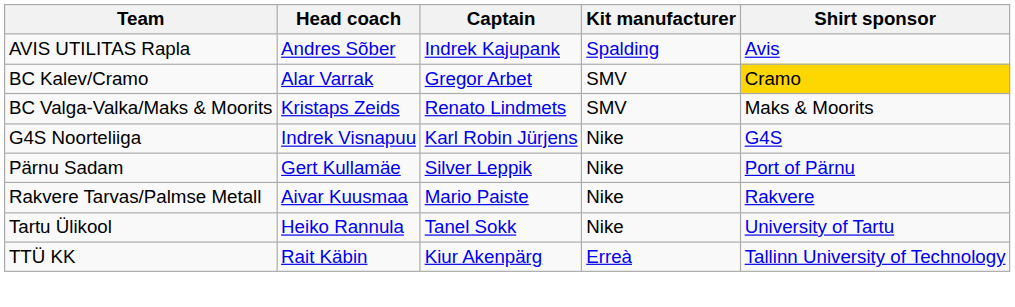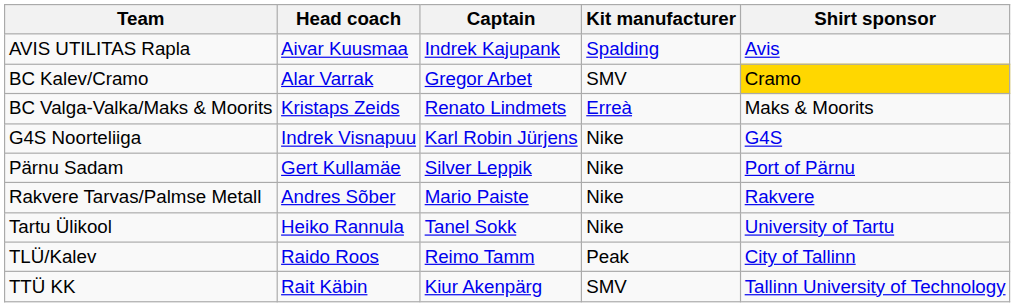AVIS UTILITAS Rapla | Head coach: Andres Sõber -> Aivar Kuusmaa
BC Valga-Valka/Maks & Moorits | Kit manufacturer: SMV -> Erreà
Rakvere Tarvas/Palmse Metall | Head coach: Aivar Kuusmaa -> Andres Sõber
+ row: TLÜ/Kalev | Raido Roos | Reimo Tamm | Peak | City of Tallinn
TTÜ KK | Kit manufacturer: Erreà -> SMV
